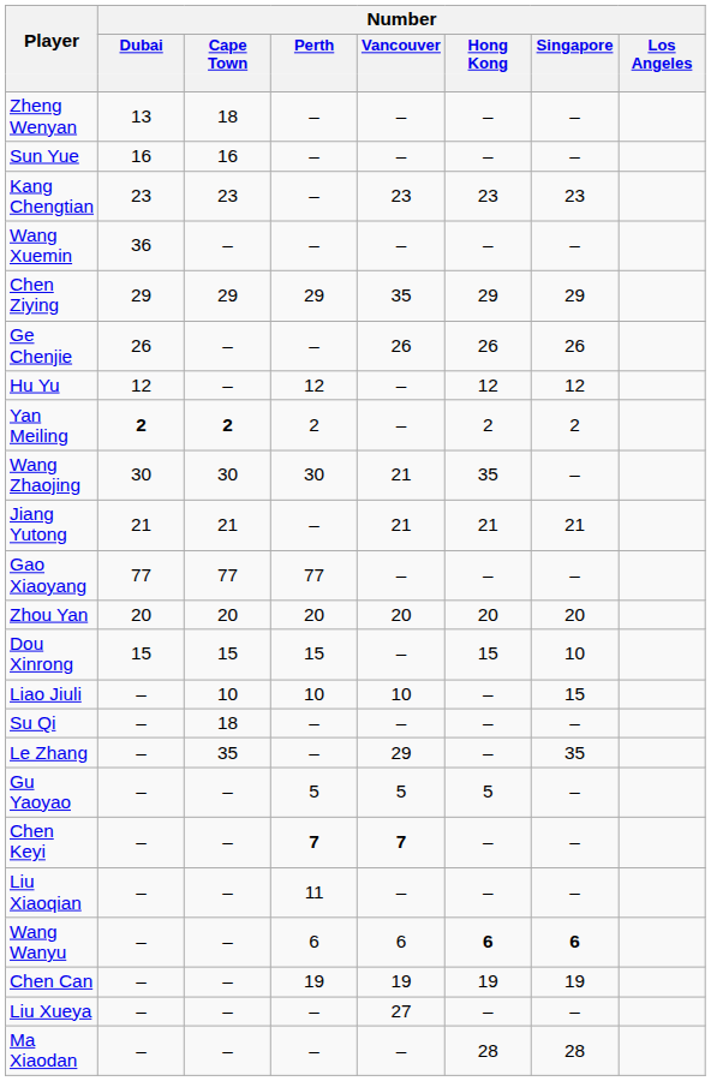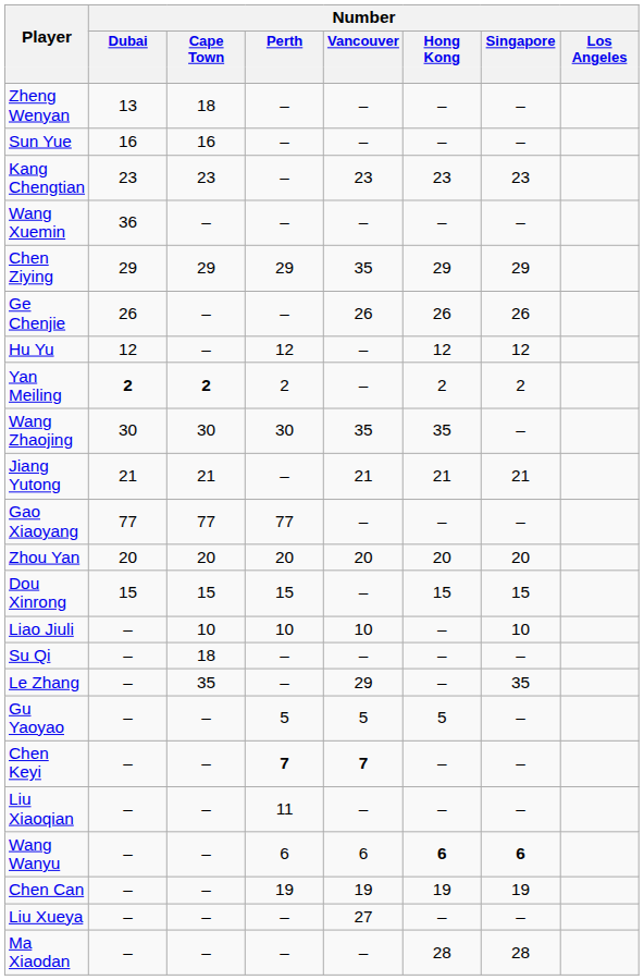Wang Zhaojing | Number / Vancouver: 21 -> 35
Dou Xinrong | Number / Singapore: 10 -> 15
Liao Jiuli | Number / Singapore: 15 -> 10
